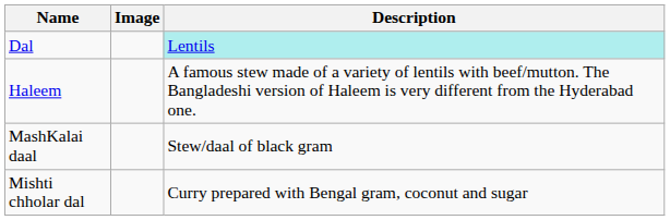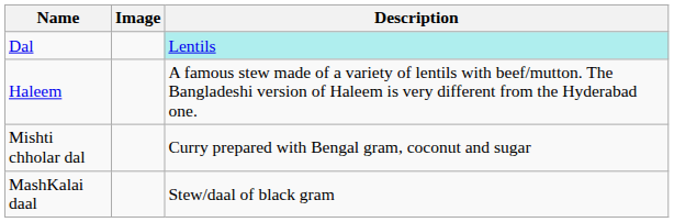rows swapped: Mishti chholar dal <-> MashKalai daal
